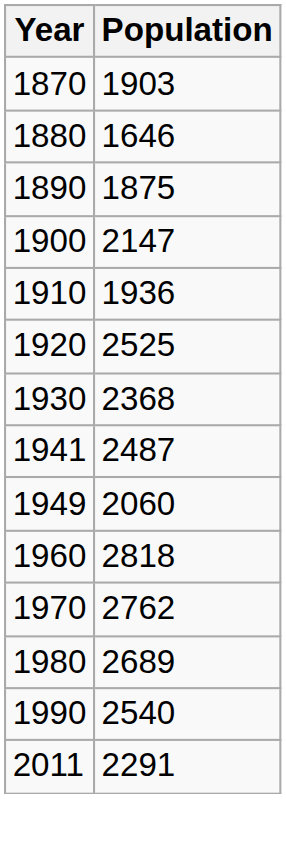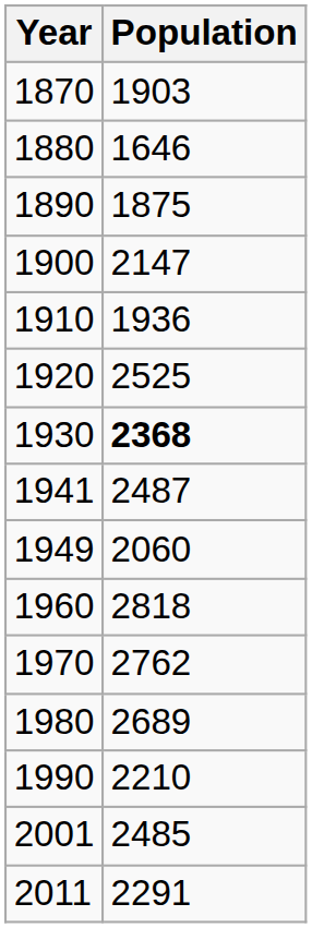1930 | Population: normal -> bold
1990 | Population: 2540 -> 2210
+ row: 2001 | 2485
